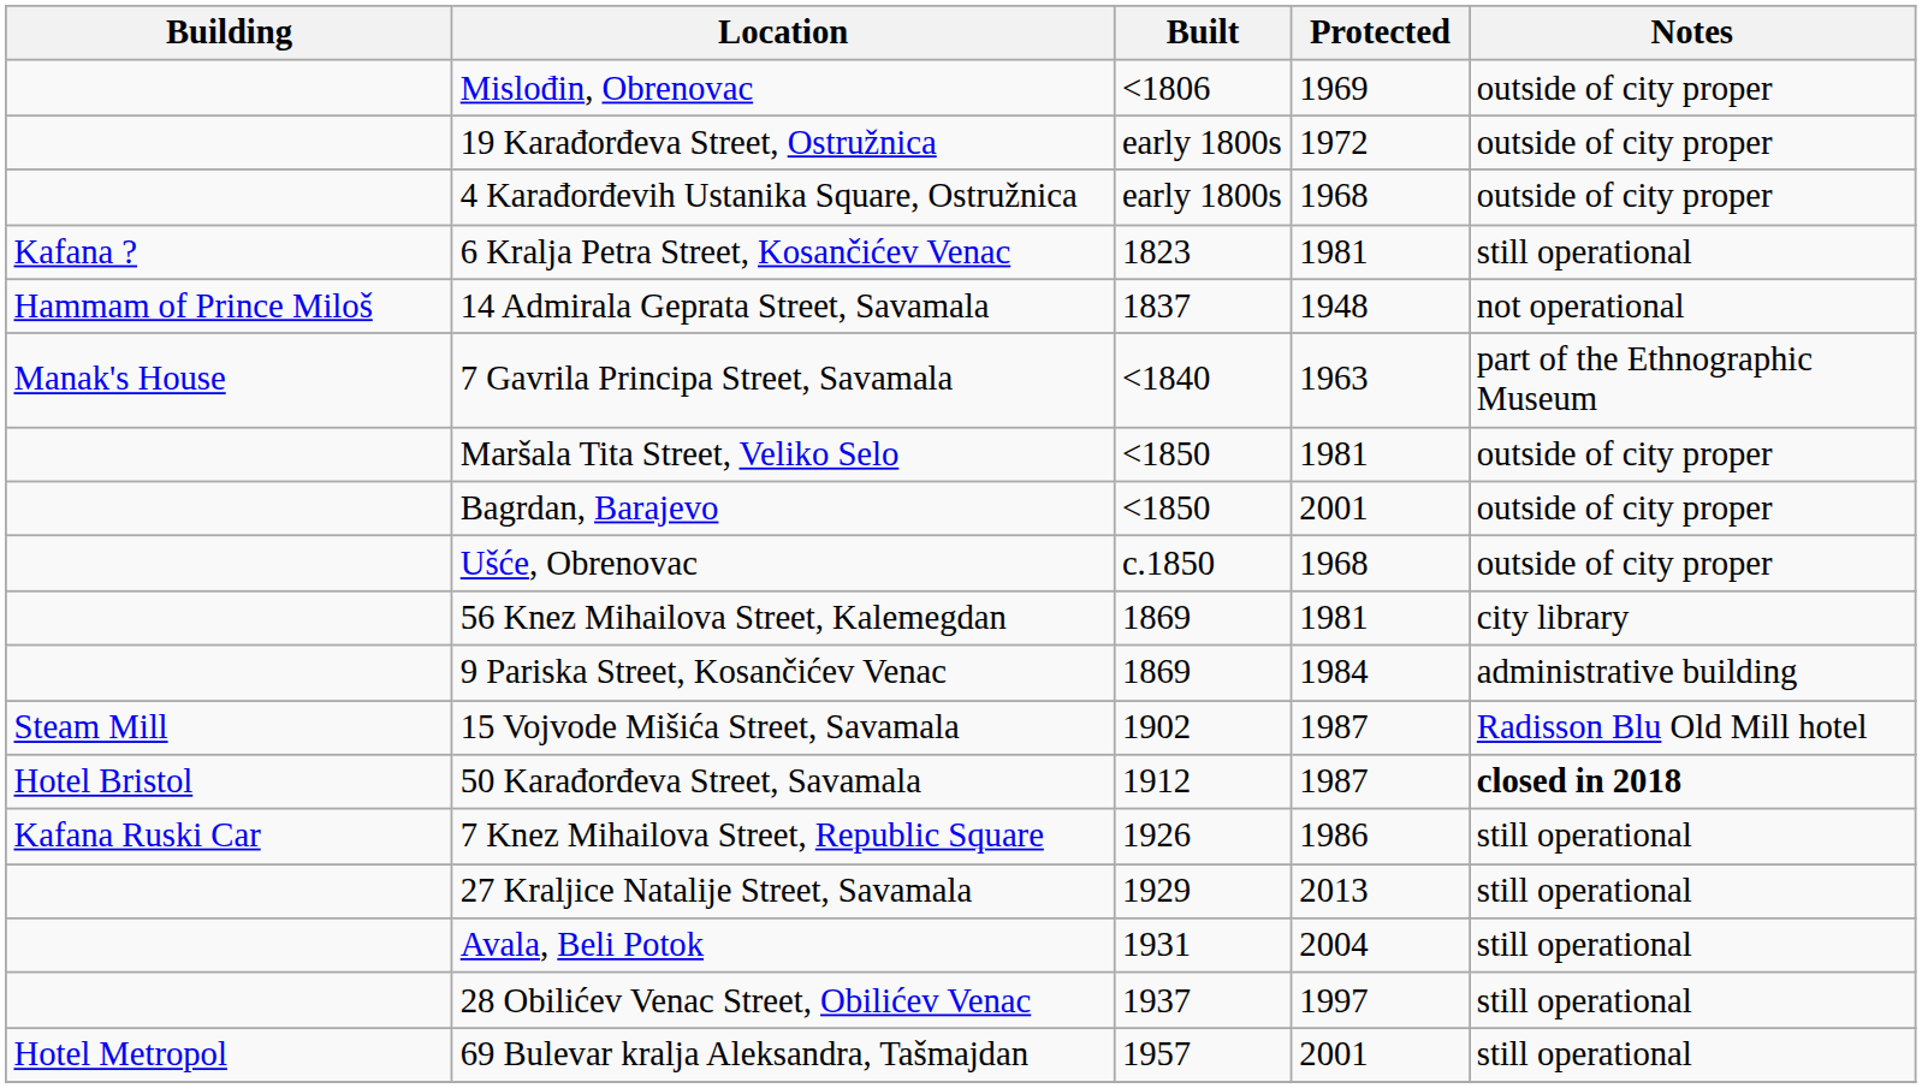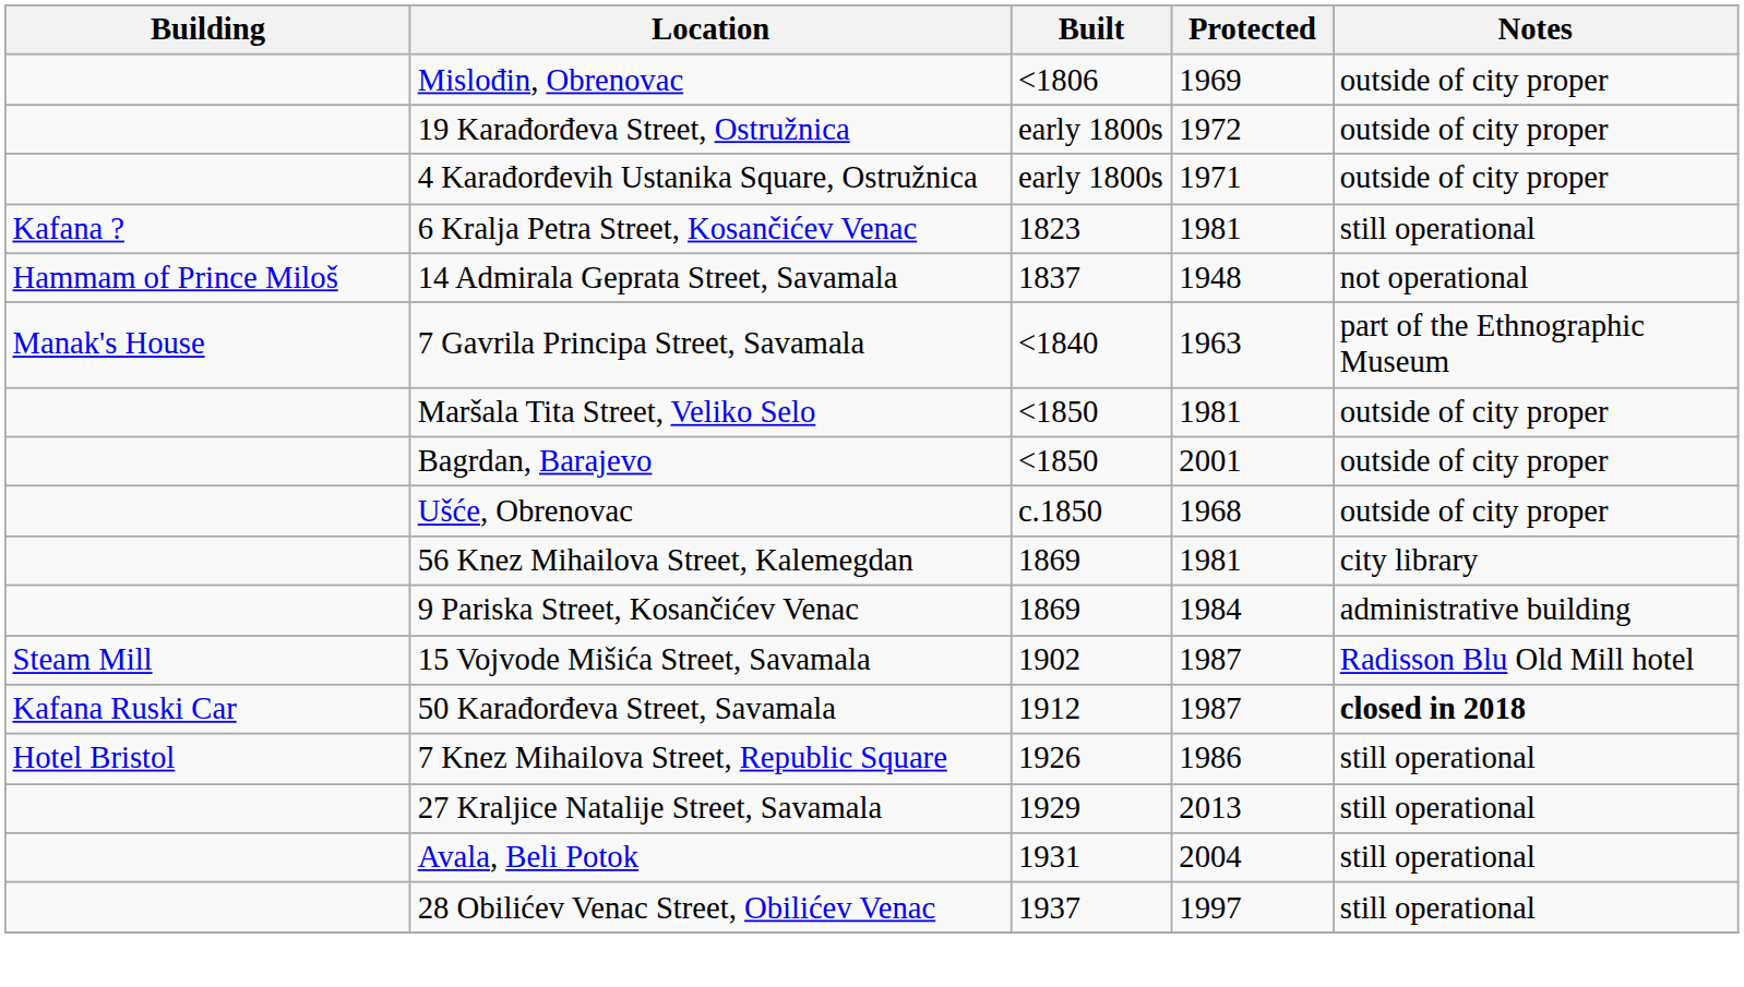4 Karađorđevih Ustanika Square, Ostružnica | Protected: 1968 -> 1971
50 Karađorđeva Street, Savamala | Building: Hotel Bristol -> Kafana Ruski Car
7 Knez Mihailova Street, Republic Square | Building: Kafana Ruski Car -> Hotel Bristol
- row: Hotel Metropol | 69 Bulevar kralja Aleksandra, Tašmajdan | 1957 | 2001 | still operational
